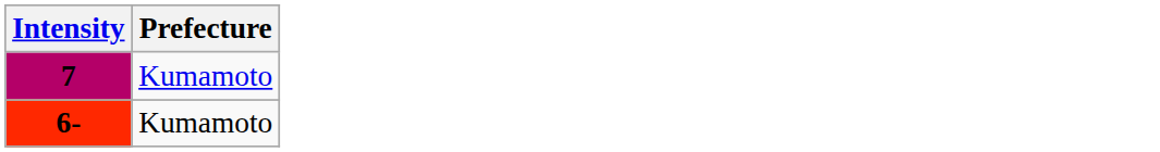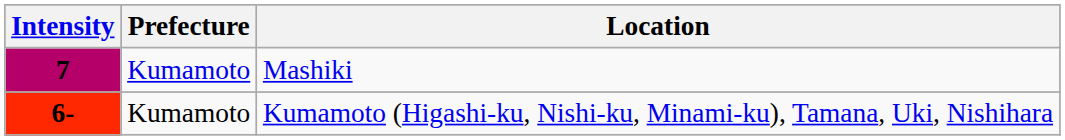+ column: Location | Mashiki | Kumamoto (Higashi-ku, Nishi-ku, Minami-ku), Tamana, Uki, Nishihara
